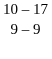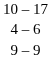+ row: 4 – 6
